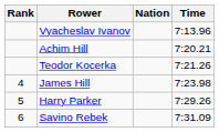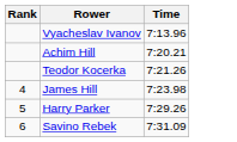- column: Nation
